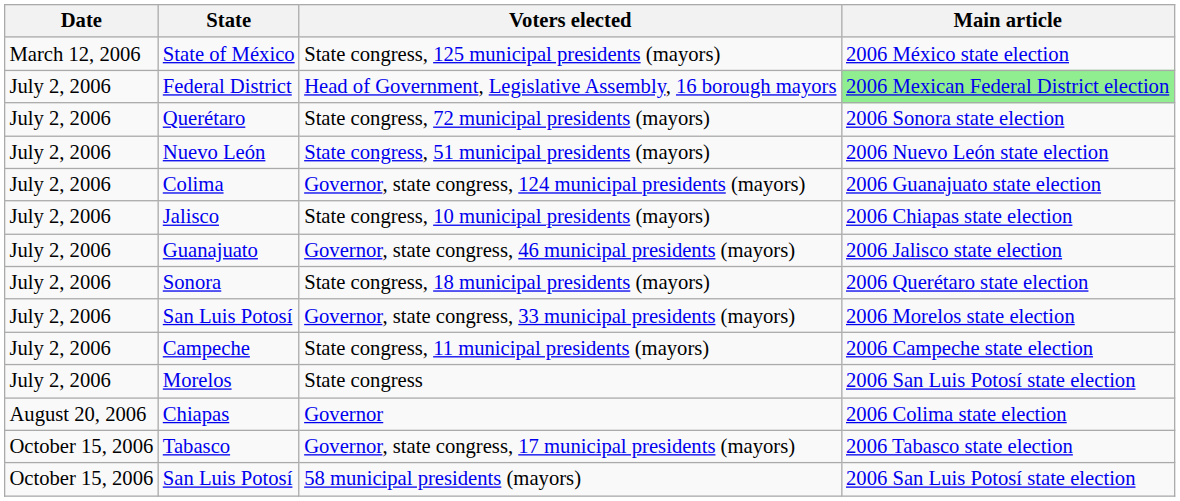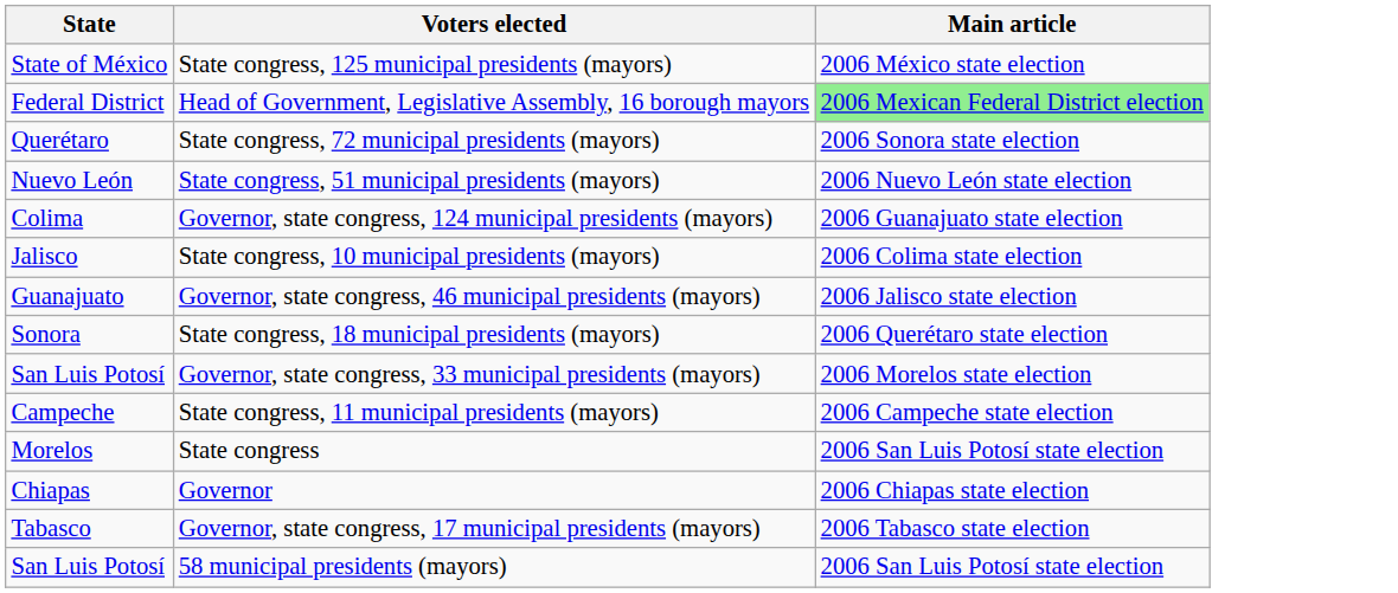- column: Date | March 12, 2006 | July 2, 2006 | July 2, 2006 | July 2, 2006 | July 2, 2006 | July 2, 2006 | July 2, 2006 | July 2, 2006 | July 2, 2006 | July 2, 2006 | July 2, 2006 | August 20, 2006 | October 15, 2006 | October 15, 2006
State congress, 10 municipal presidents (mayors) | Main article: 2006 Chiapas state election -> 2006 Colima state election
Governor | Main article: 2006 Colima state election -> 2006 Chiapas state election
